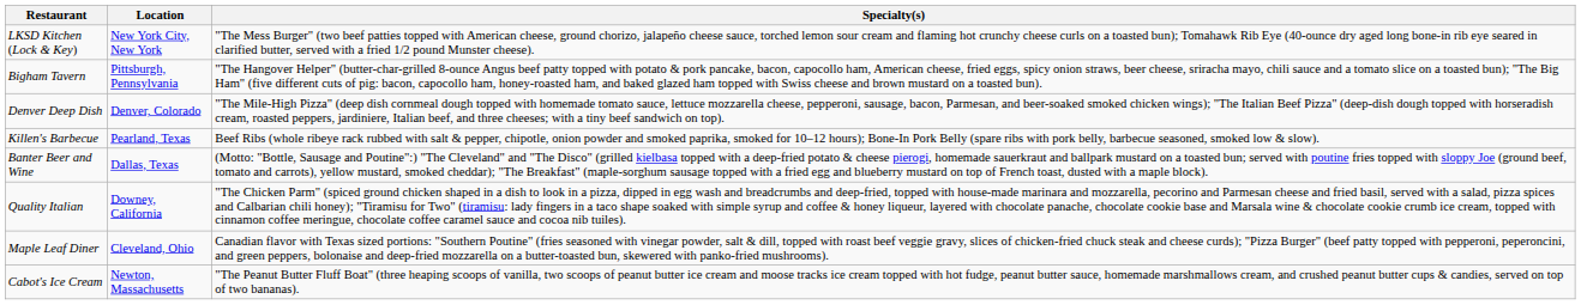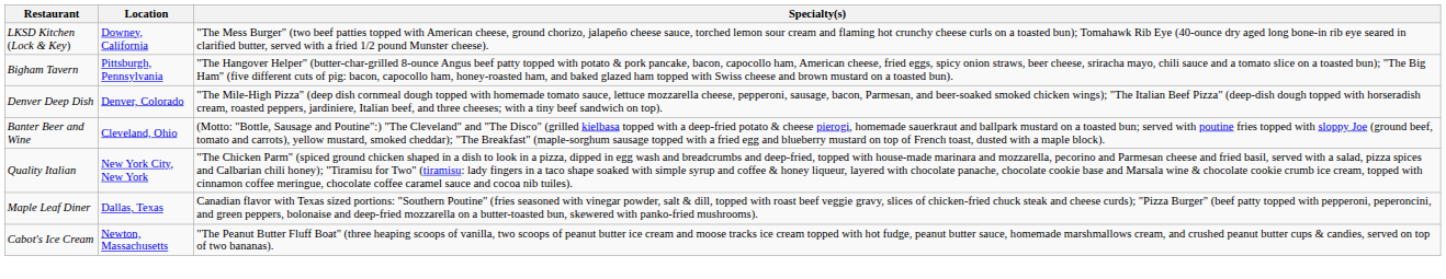LKSD Kitchen (Lock & Key) | Location: New York City, New York -> Downey, California
- row: Killen's Barbecue | Pearland, Texas | Beef Ribs (whole ribeye rack rubbed with salt & pepper, chipotle, onion powder and smoked paprika, smoked for 10–12 hours); Bone-In Pork Belly (spare ribs with pork belly, barbecue seasoned, smoked low & slow).
Banter Beer and Wine | Location: Dallas, Texas -> Cleveland, Ohio
Quality Italian | Location: Downey, California -> New York City, New York
Maple Leaf Diner | Location: Cleveland, Ohio -> Dallas, Texas
